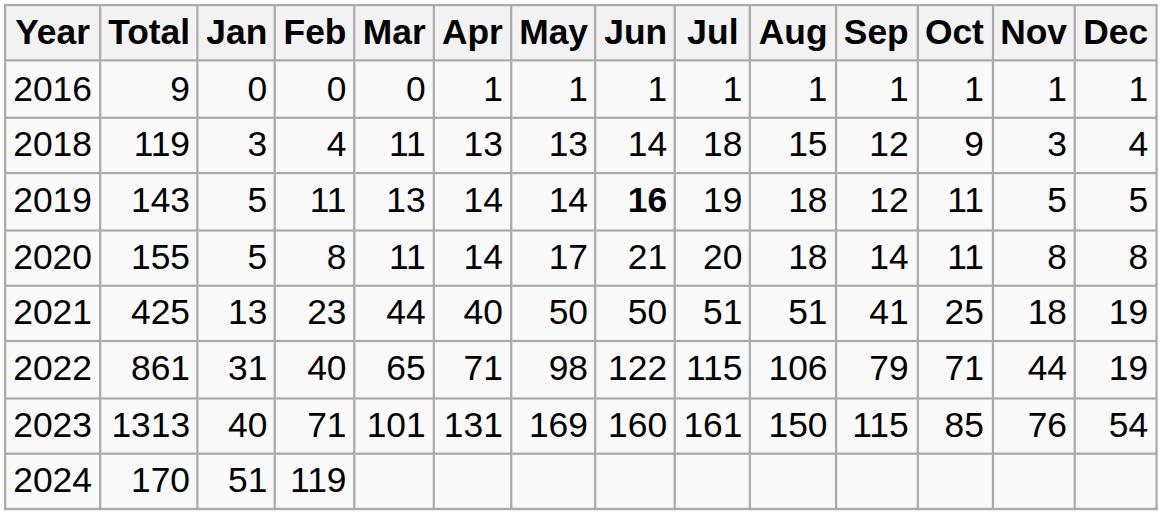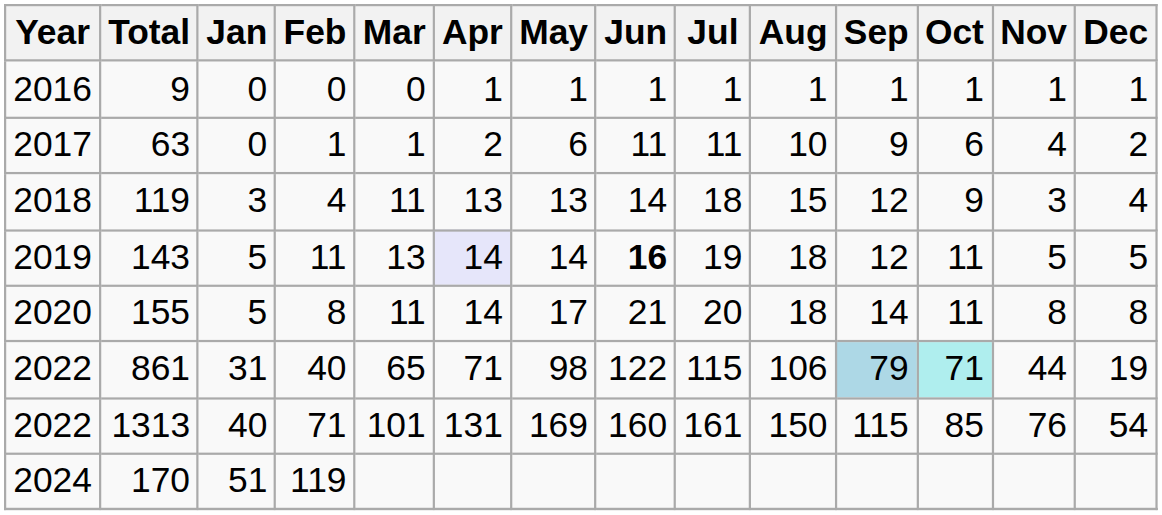+ row: 2017 | 63 | 0 | 1 | 1 | 2 | 6 | 11 | 11 | 10 | 9 | 6 | 4 | 2
143 | Apr: no background -> lavender background
- row: 2021 | 425 | 13 | 23 | 44 | 40 | 50 | 50 | 51 | 51 | 41 | 25 | 18 | 19
861 | Sep: no background -> lightblue background
861 | Oct: no background -> paleturquoise background
1313 | Year: 2023 -> 2022
